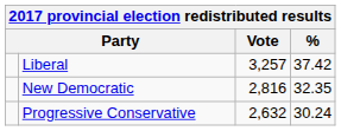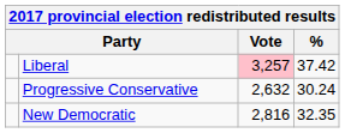Liberal | Vote: no background -> pink background
rows swapped: New Democratic <-> Progressive Conservative
